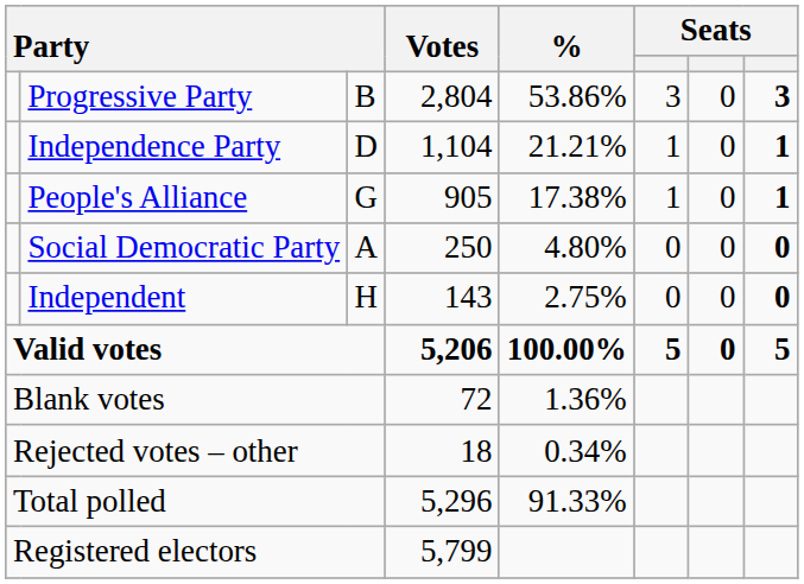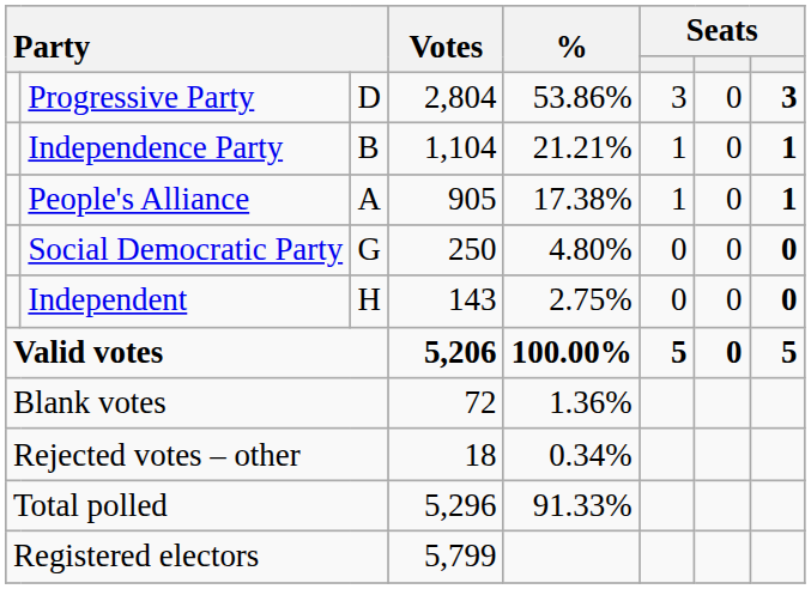Progressive Party | column 3: B -> D
Independence Party | column 3: D -> B
People's Alliance | column 3: G -> A
Social Democratic Party | column 3: A -> G
